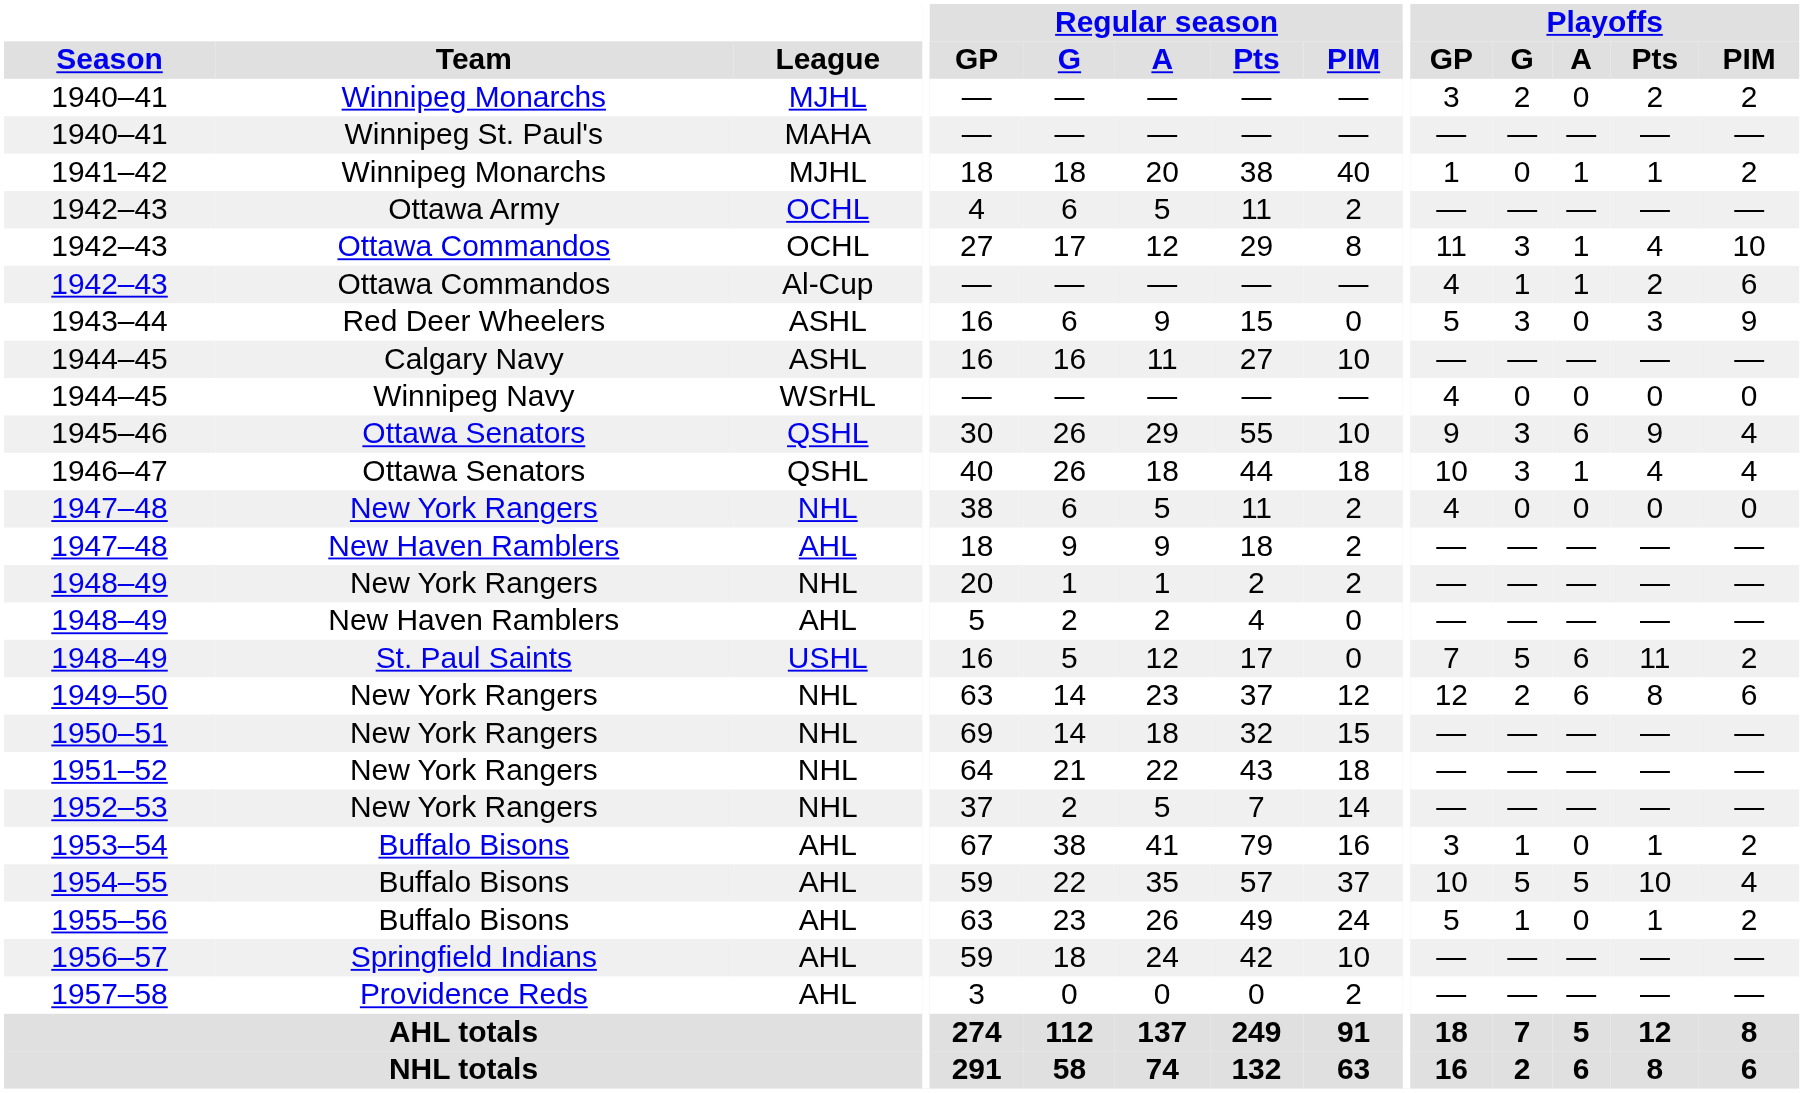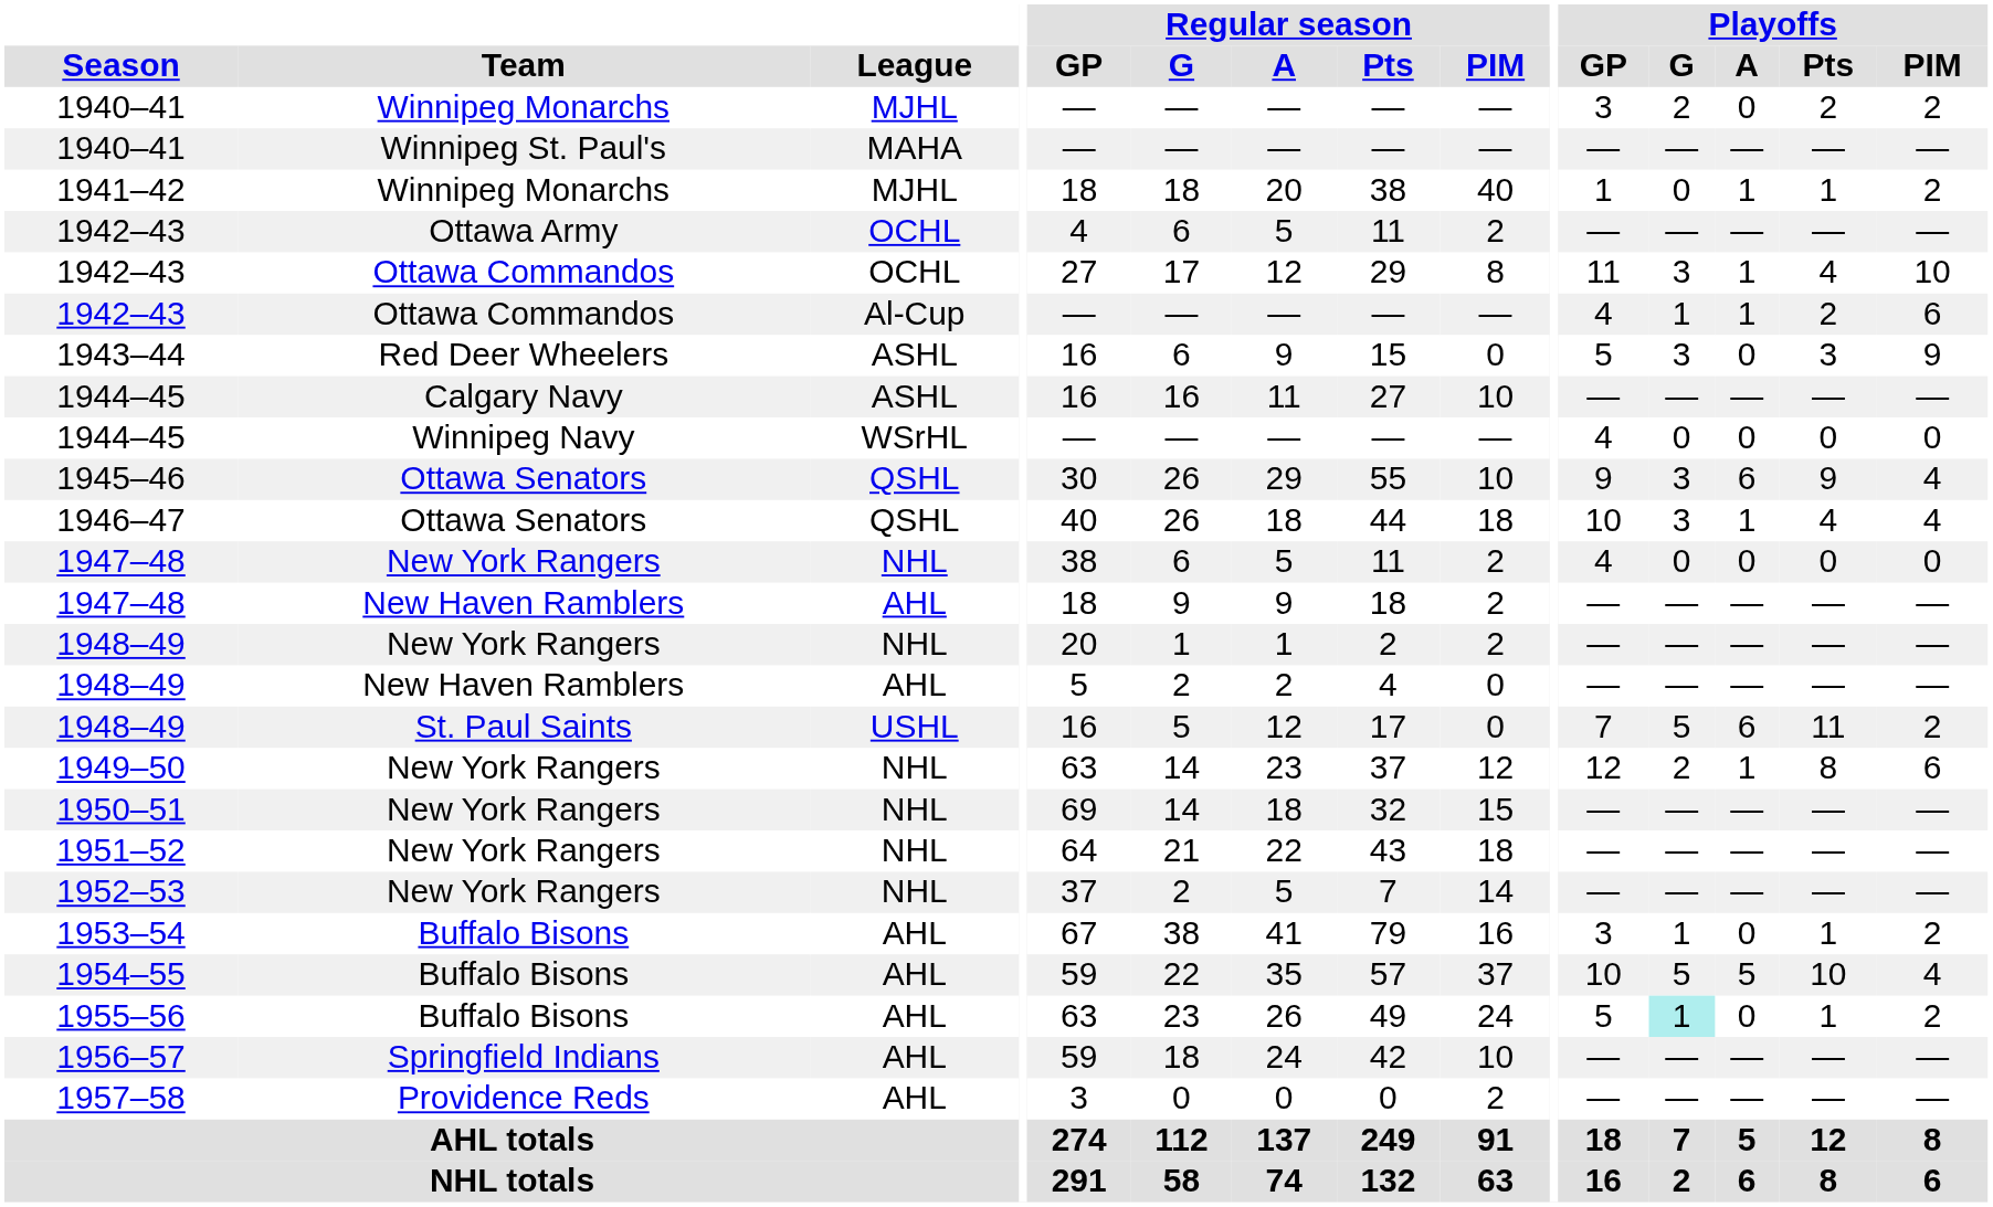1949–50 | Playoffs / A: 6 -> 1
1955–56 | Playoffs / G: no background -> paleturquoise background
